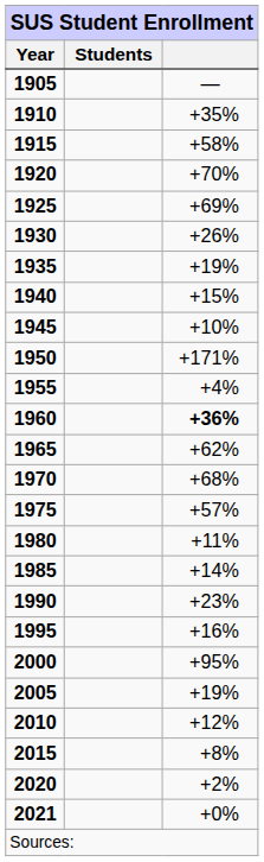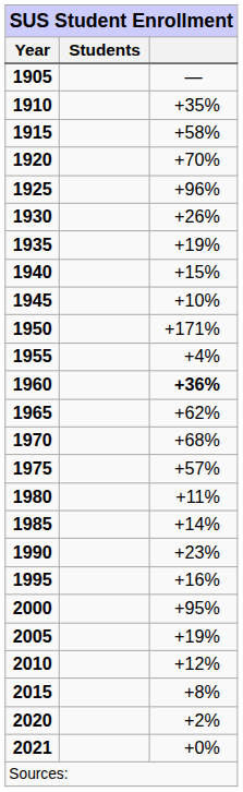1925 | column 3: +69% -> +96%
